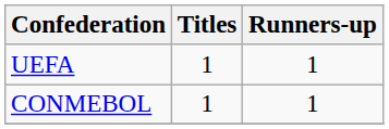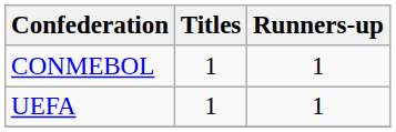rows swapped: CONMEBOL <-> UEFA
